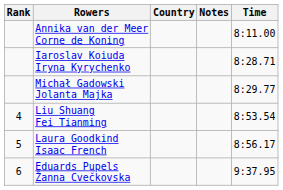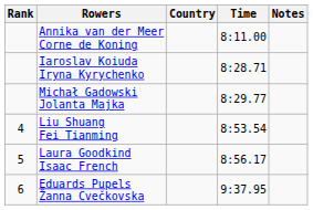columns swapped: Time <-> Notes
